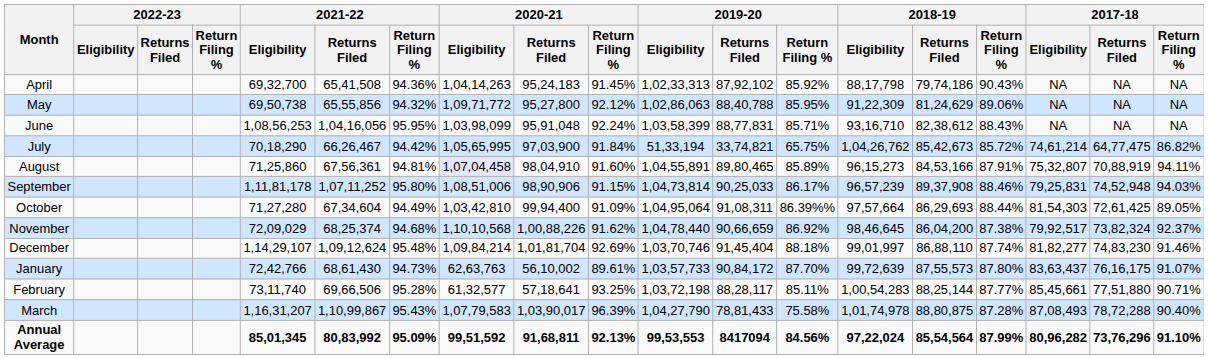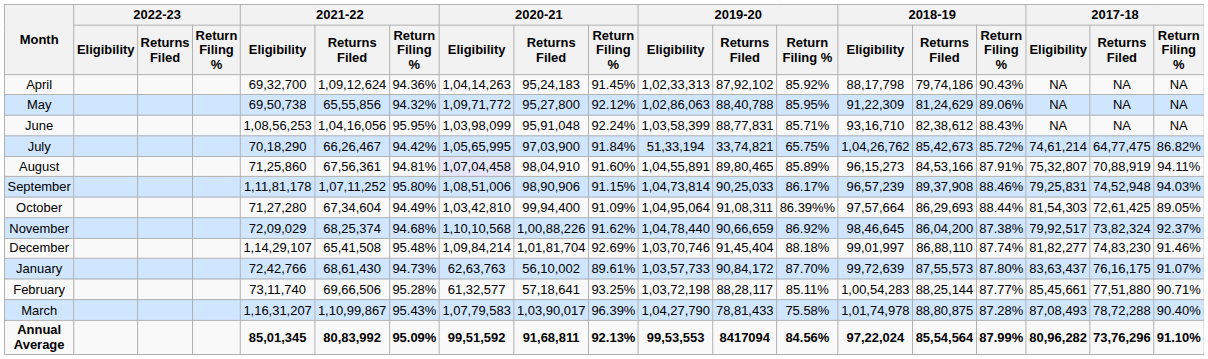April | 2021-22 / Returns Filed: 65,41,508 -> 1,09,12,624
December | 2021-22 / Returns Filed: 1,09,12,624 -> 65,41,508
